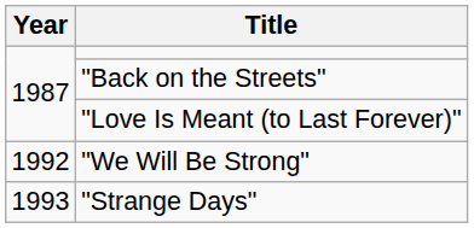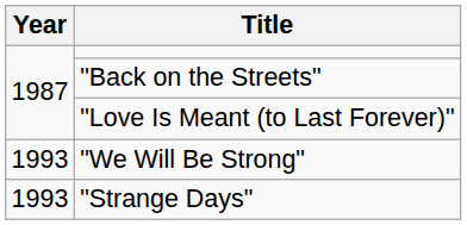"We Will Be Strong" | Year: 1992 -> 1993
